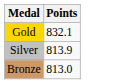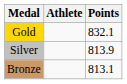+ column: Athlete
Bronze | Points: 813.0 -> 813.1
